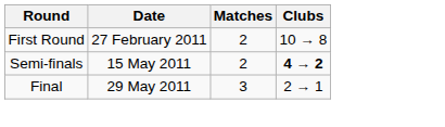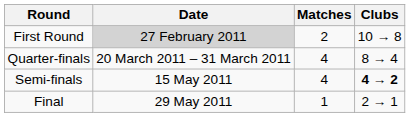First Round | Date: no background -> lightgrey background
+ row: Quarter-finals | 20 March 2011 – 31 March 2011 | 4 | 8 → 4
Semi-finals | Matches: 2 -> 4
Final | Matches: 3 -> 1
